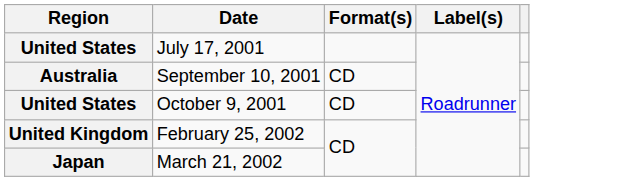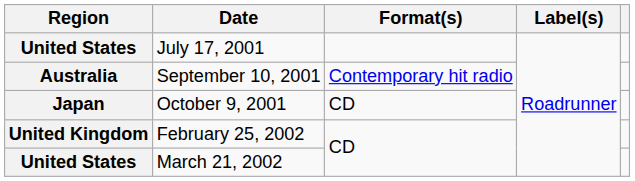September 10, 2001 | Format(s): CD -> Contemporary hit radio
October 9, 2001 | Region: United States -> Japan
March 21, 2002 | Region: Japan -> United States
